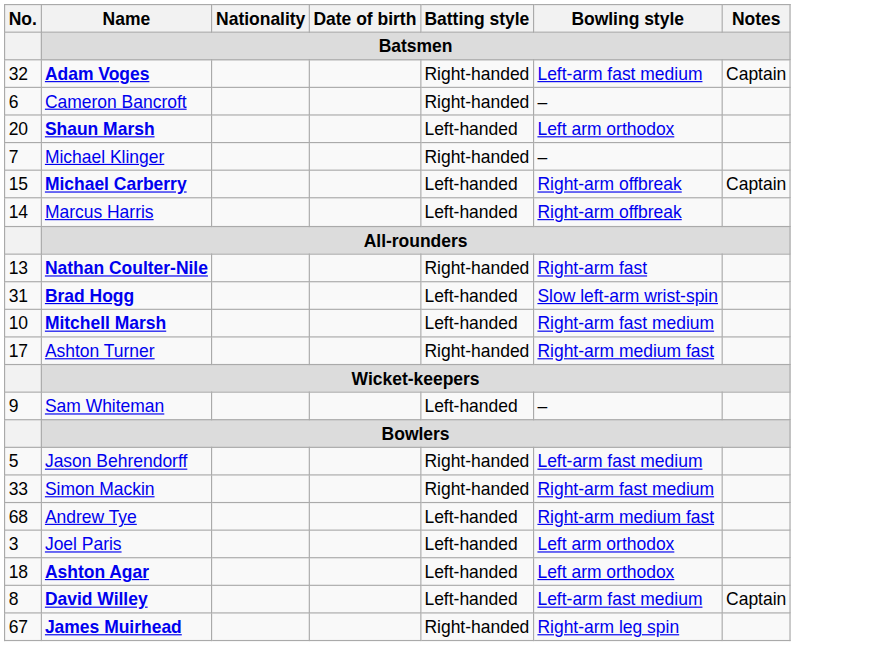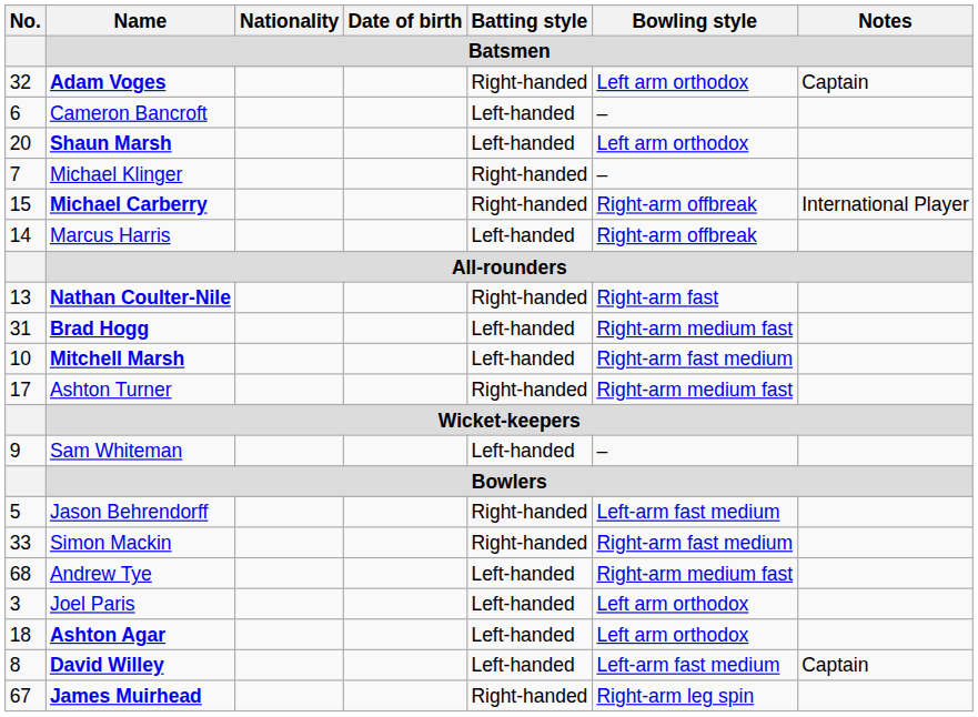Adam Voges | Bowling style / Batsmen: Left-arm fast medium -> Left arm orthodox
Cameron Bancroft | Batting style / Batsmen: Right-handed -> Left-handed
Michael Carberry | Batting style / Batsmen: Left-handed -> Right-handed
Michael Carberry | Notes / Batsmen: Captain -> International Player
Brad Hogg | Bowling style / Batsmen: Slow left-arm wrist-spin -> Right-arm medium fast
